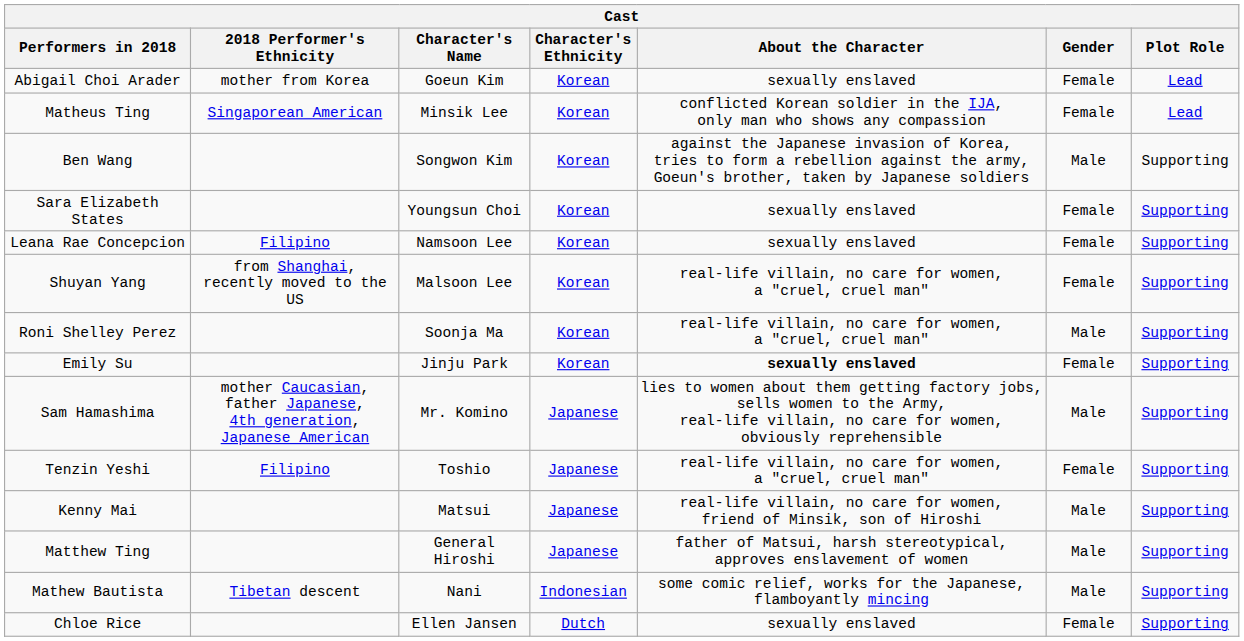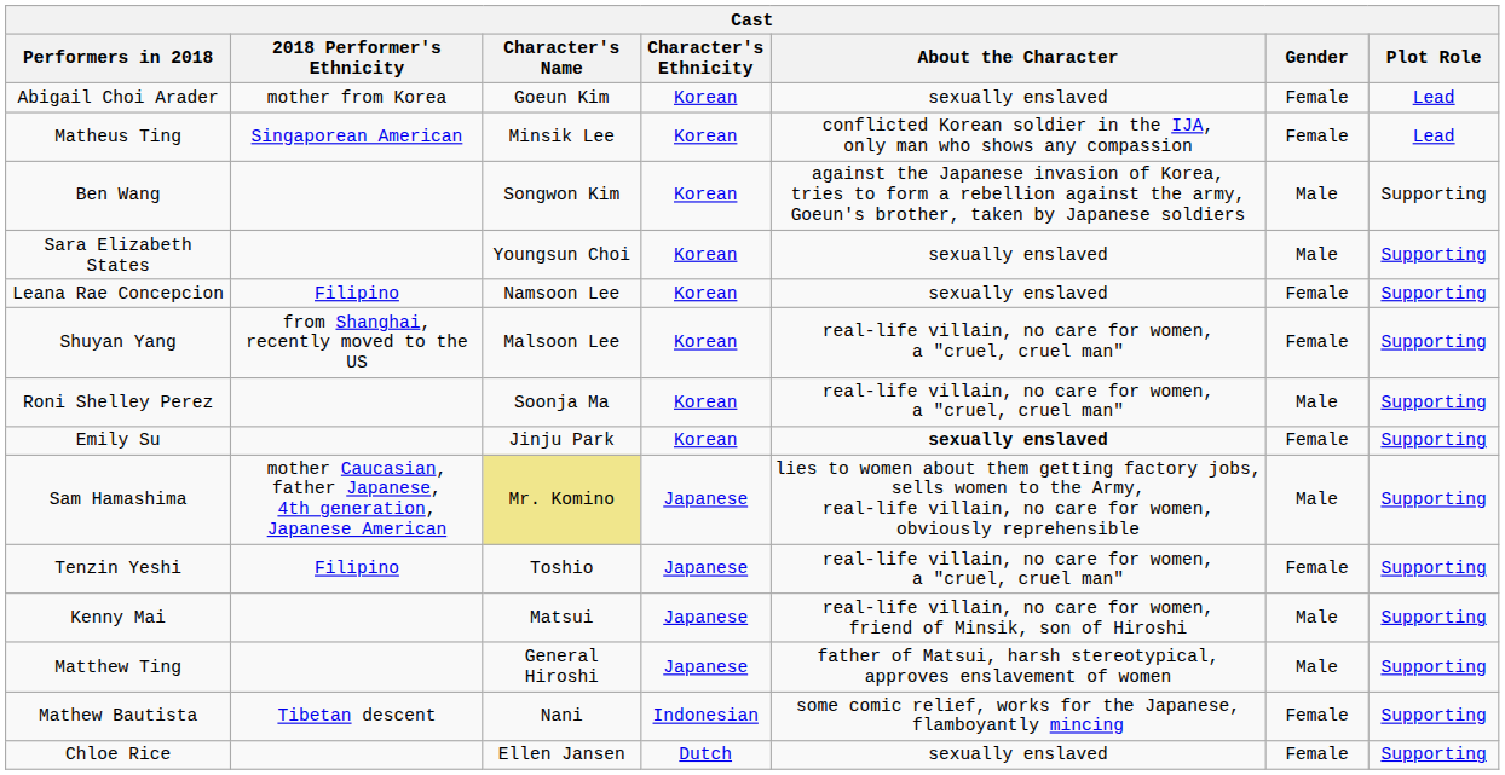Sara Elizabeth States | Gender: Female -> Male
Sam Hamashima | Character's Name: no background -> khaki background
Mathew Bautista | Gender: Male -> Female
